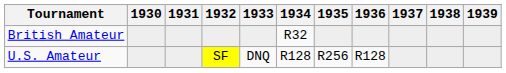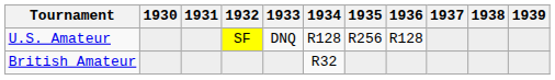rows swapped: U.S. Amateur <-> British Amateur
